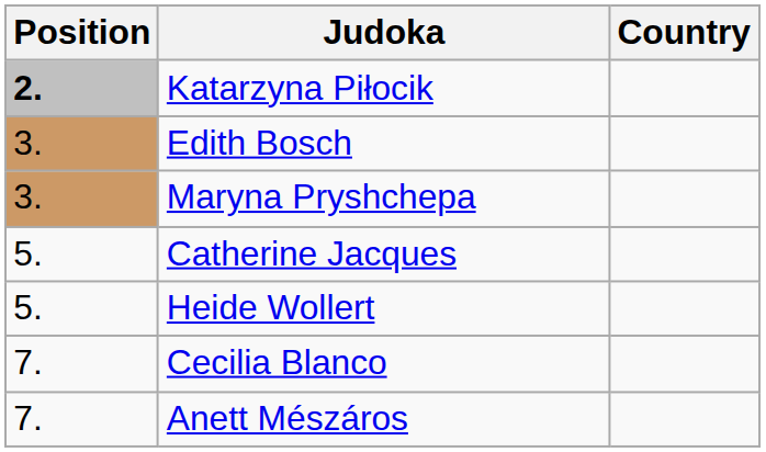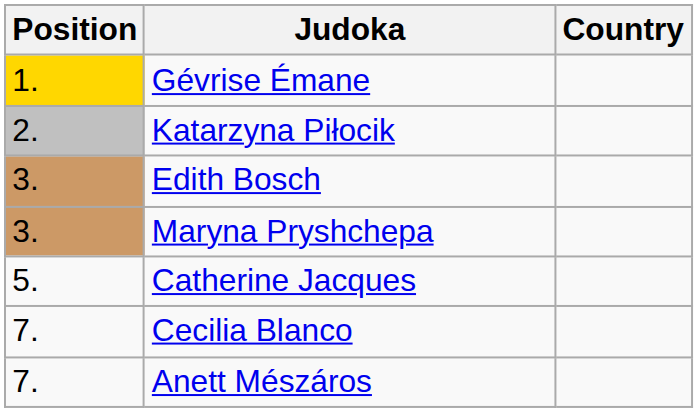+ row: 1. | Gévrise Émane
Katarzyna Piłocik | Position: bold -> normal
- row: 5. | Heide Wollert
